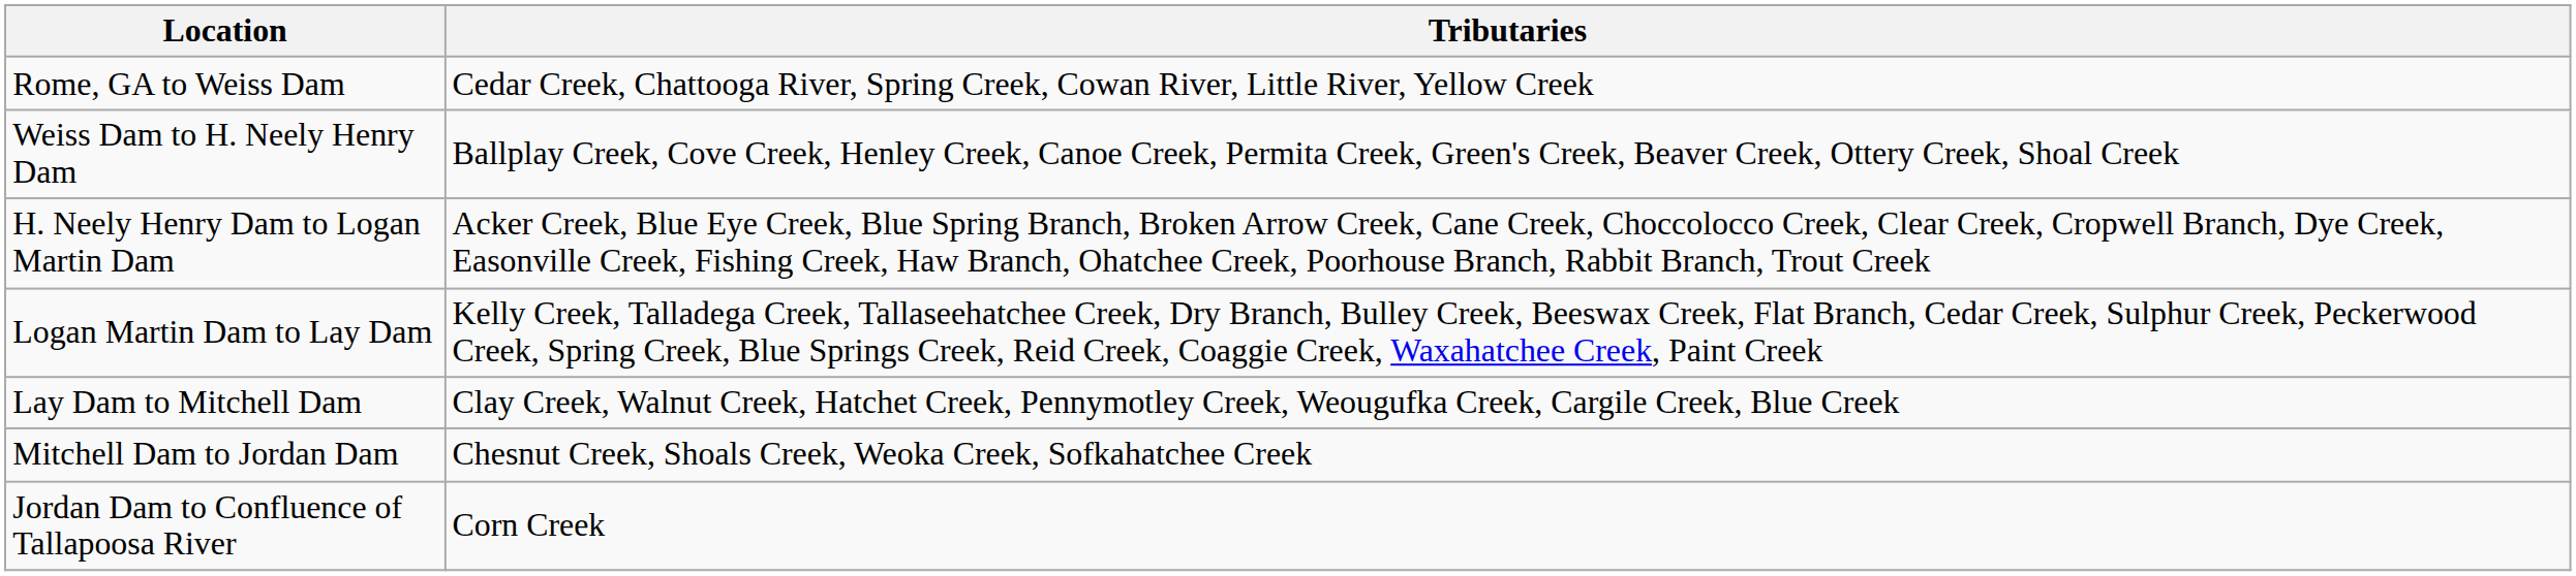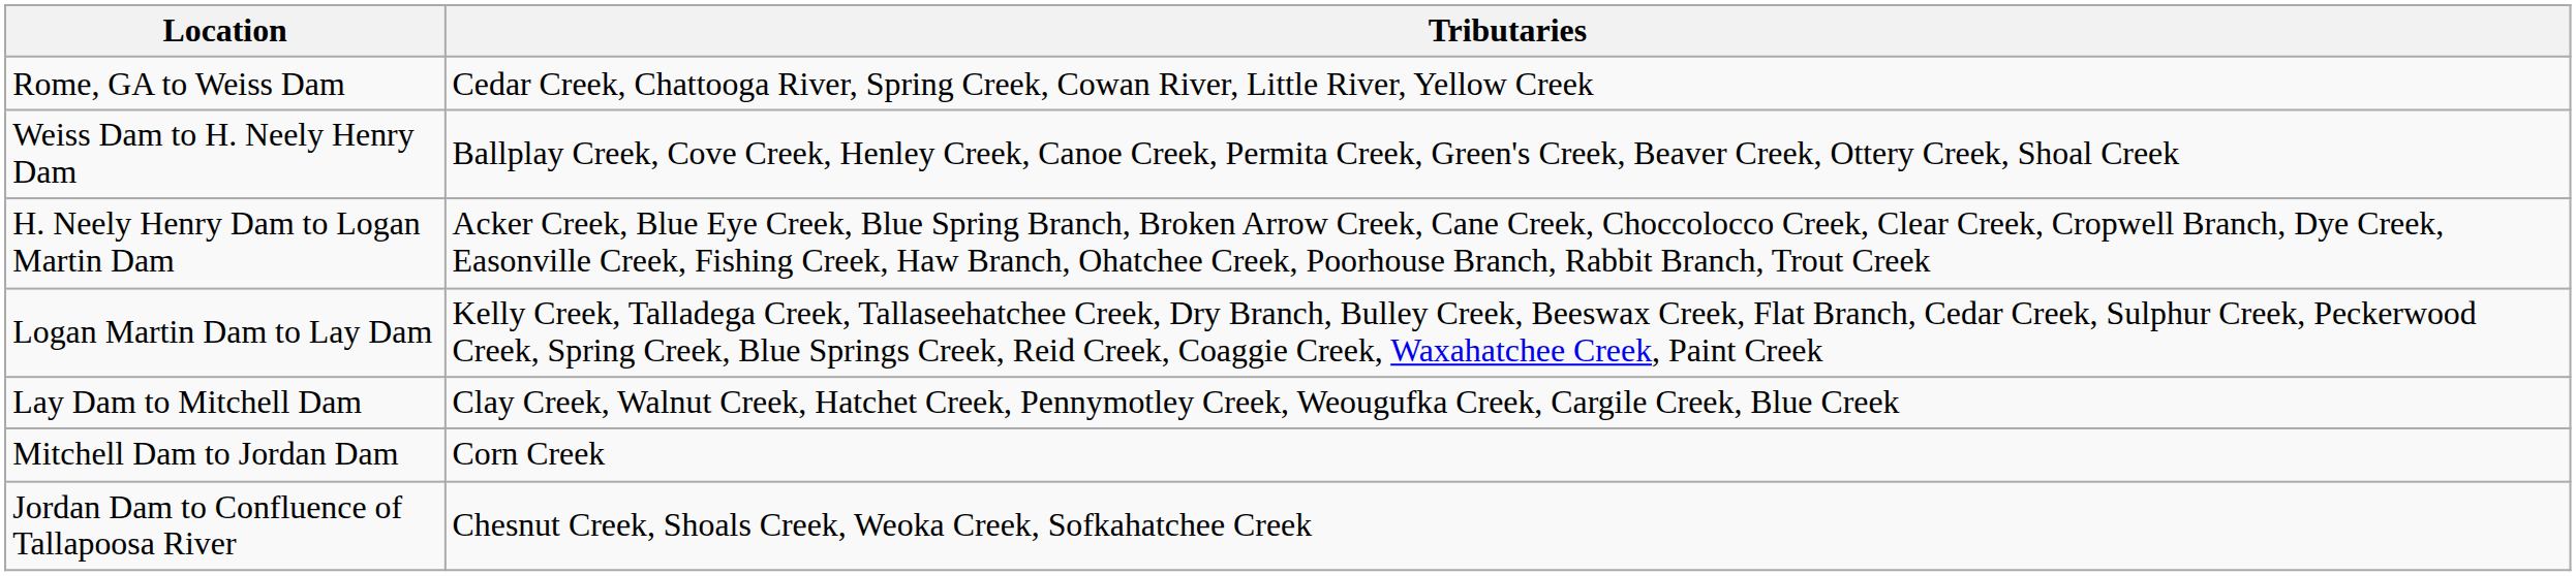Mitchell Dam to Jordan Dam | Tributaries: Chesnut Creek, Shoals Creek, Weoka Creek, Sofkahatchee Creek -> Corn Creek
Jordan Dam to Confluence of Tallapoosa River | Tributaries: Corn Creek -> Chesnut Creek, Shoals Creek, Weoka Creek, Sofkahatchee Creek
